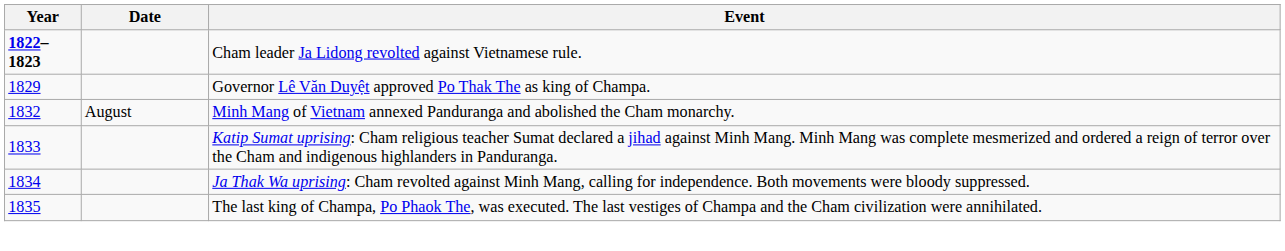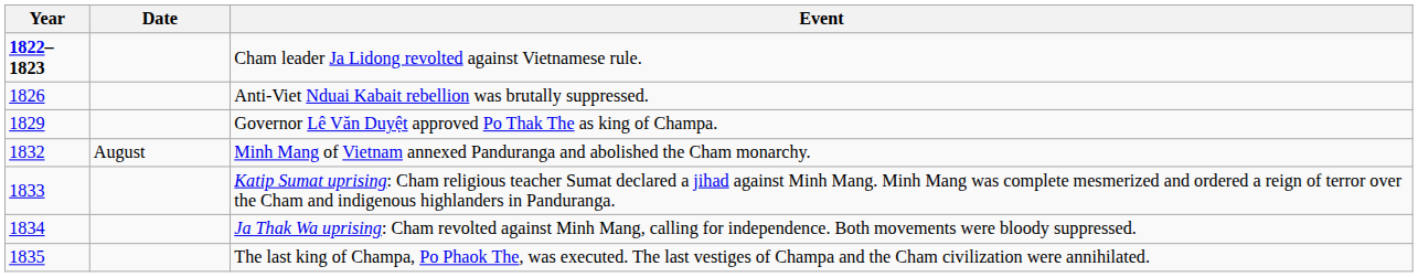+ row: 1826 | Anti-Viet Nduai Kabait rebellion was brutally suppressed.
